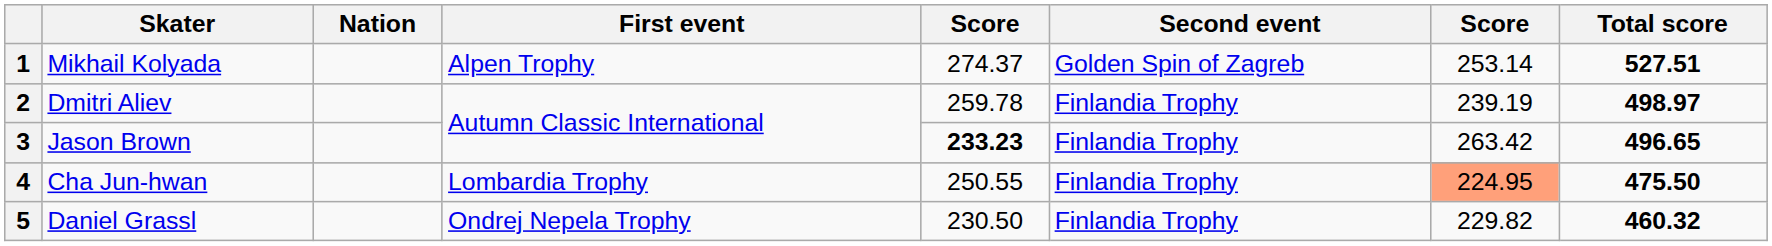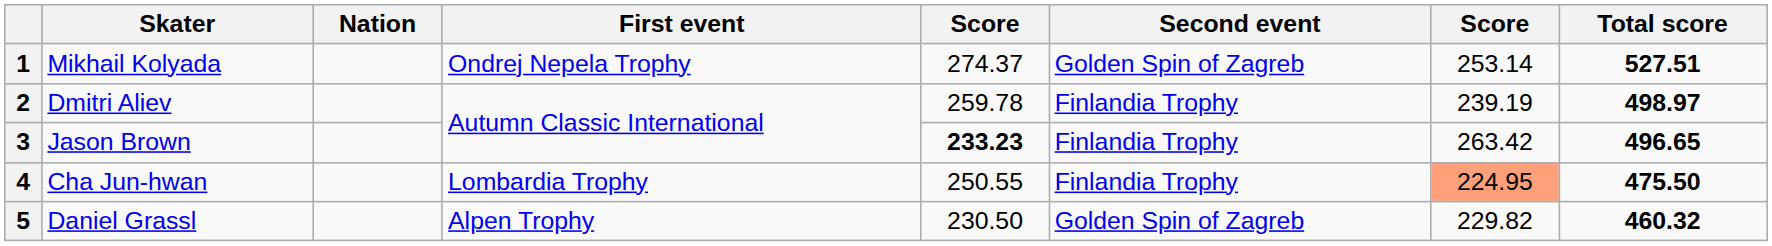1 | First event: Alpen Trophy -> Ondrej Nepela Trophy
5 | First event: Ondrej Nepela Trophy -> Alpen Trophy
5 | Second event: Finlandia Trophy -> Golden Spin of Zagreb
